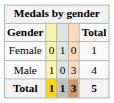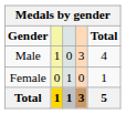rows swapped: Male <-> Female
